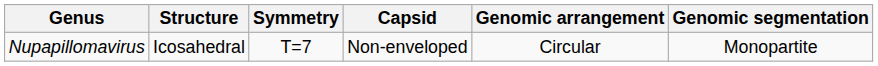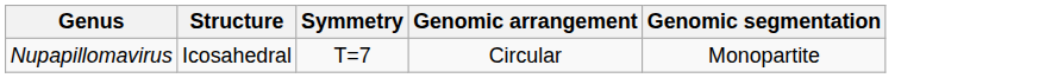- column: Capsid | Non-enveloped
